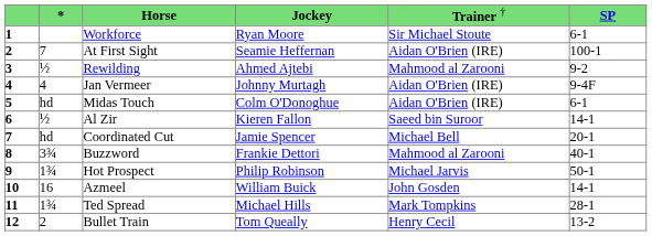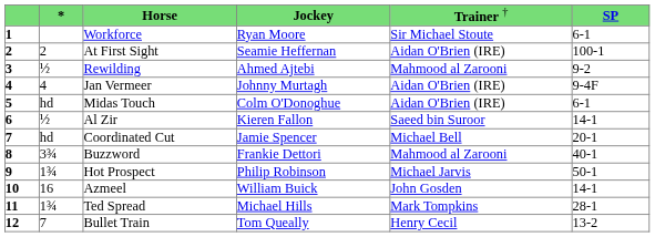At First Sight | column 2: 7 -> 2
Bullet Train | column 2: 2 -> 7
